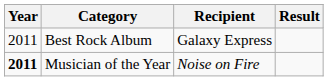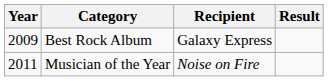Best Rock Album | Year: 2011 -> 2009
Musician of the Year | Year: bold -> normal
